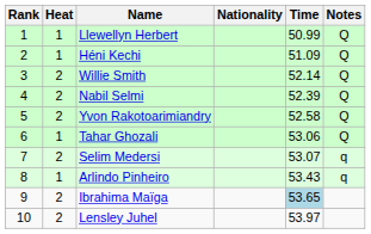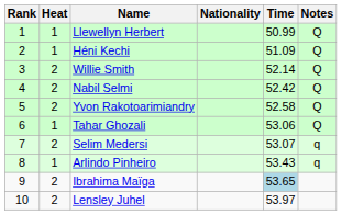Nabil Selmi | Time: 52.39 -> 52.42
